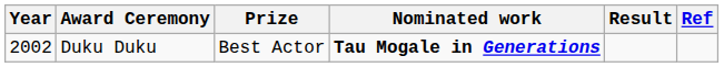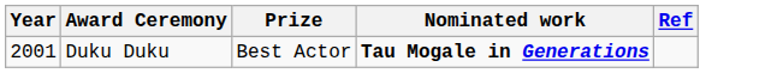- column: Result
Duku Duku | Year: 2002 -> 2001
